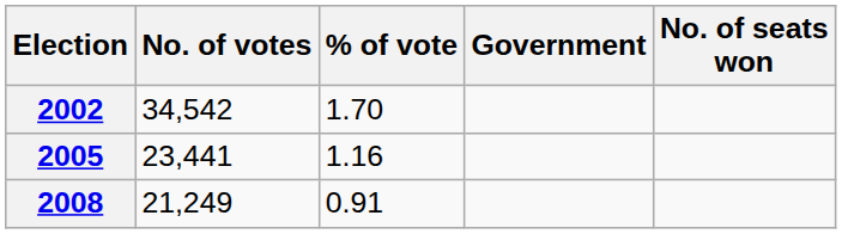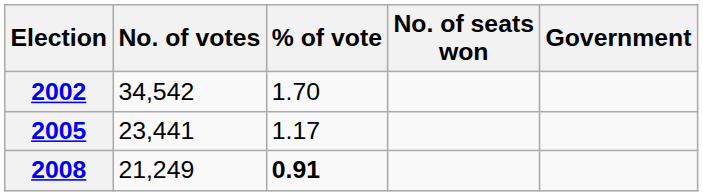columns swapped: No. of seats won <-> Government
2005 | % of vote: 1.16 -> 1.17
2008 | % of vote: normal -> bold
